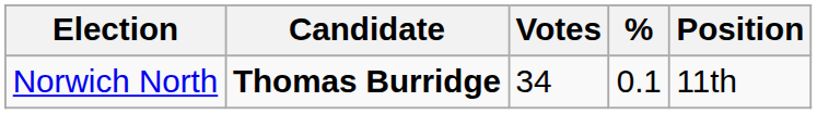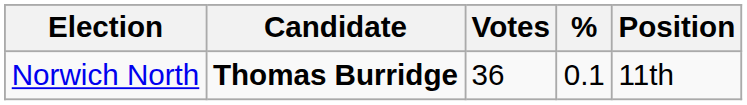Norwich North | Votes: 34 -> 36
